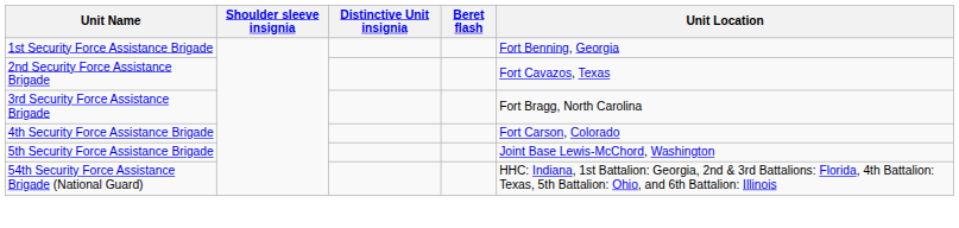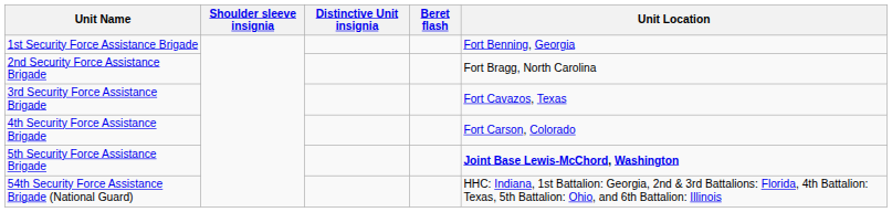2nd Security Force Assistance Brigade | Unit Location: Fort Cavazos, Texas -> Fort Bragg, North Carolina
3rd Security Force Assistance Brigade | Unit Location: Fort Bragg, North Carolina -> Fort Cavazos, Texas
5th Security Force Assistance Brigade | Unit Location: normal -> bold
